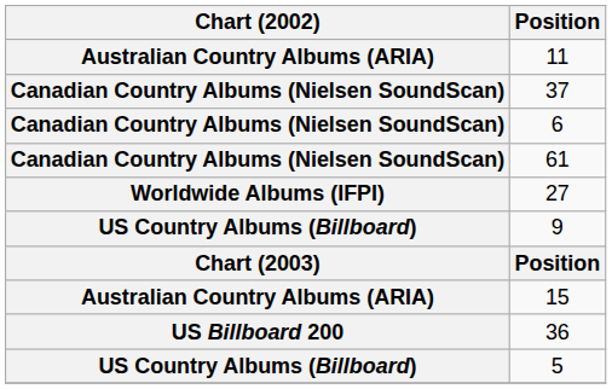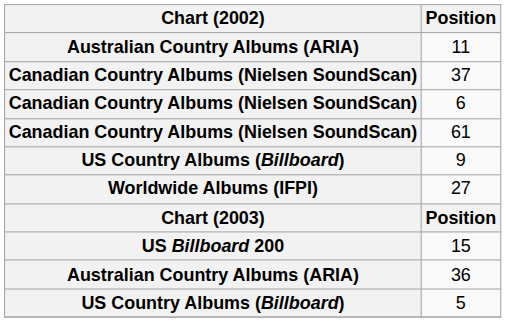rows swapped: 9 <-> 27
15 | Chart (2002): Australian Country Albums (ARIA) -> US Billboard 200
36 | Chart (2002): US Billboard 200 -> Australian Country Albums (ARIA)
